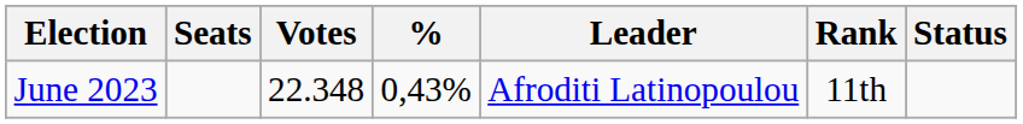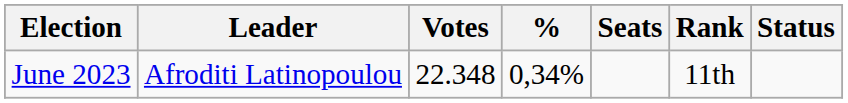columns swapped: Leader <-> Seats
June 2023 | %: 0,43% -> 0,34%
